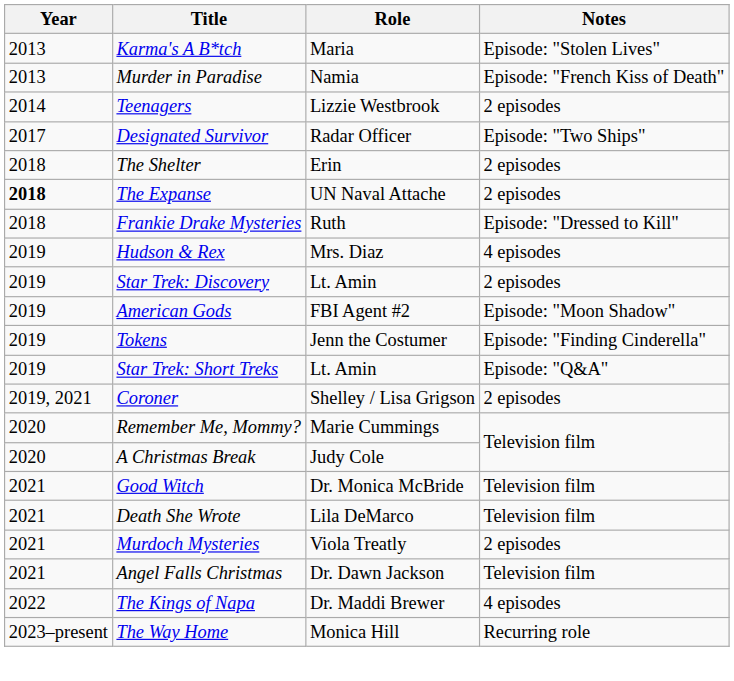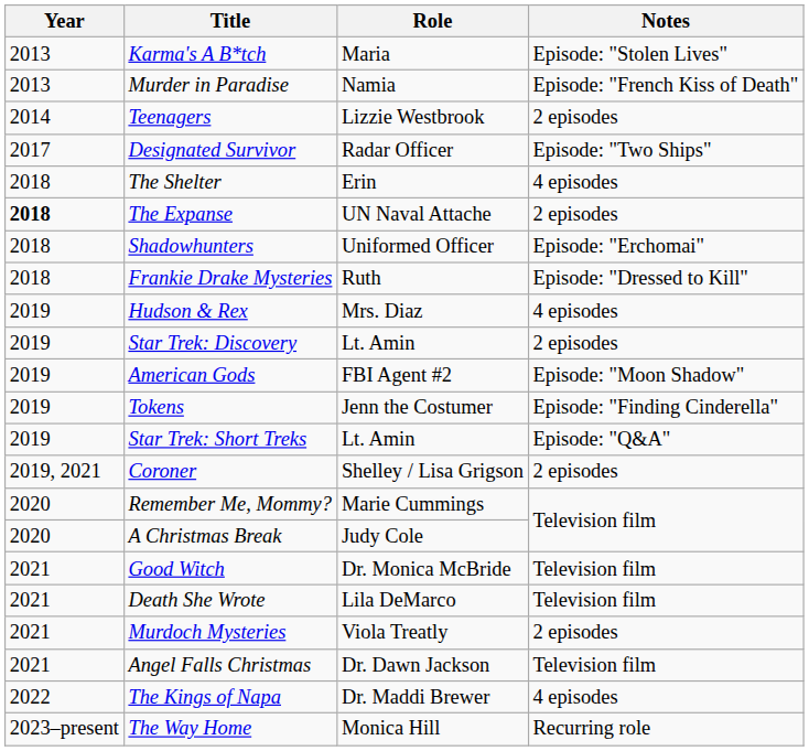The Shelter | Notes: 2 episodes -> 4 episodes
+ row: 2018 | Shadowhunters | Uniformed Officer | Episode: "Erchomai"
